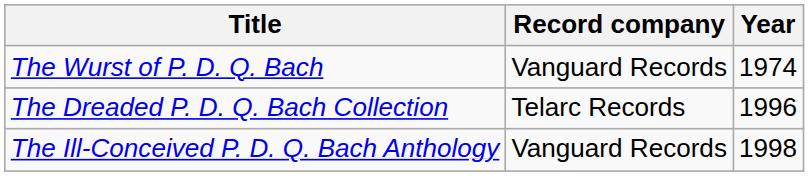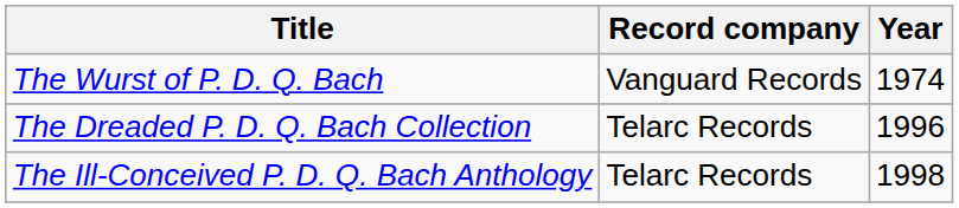The Ill-Conceived P. D. Q. Bach Anthology | Record company: Vanguard Records -> Telarc Records
